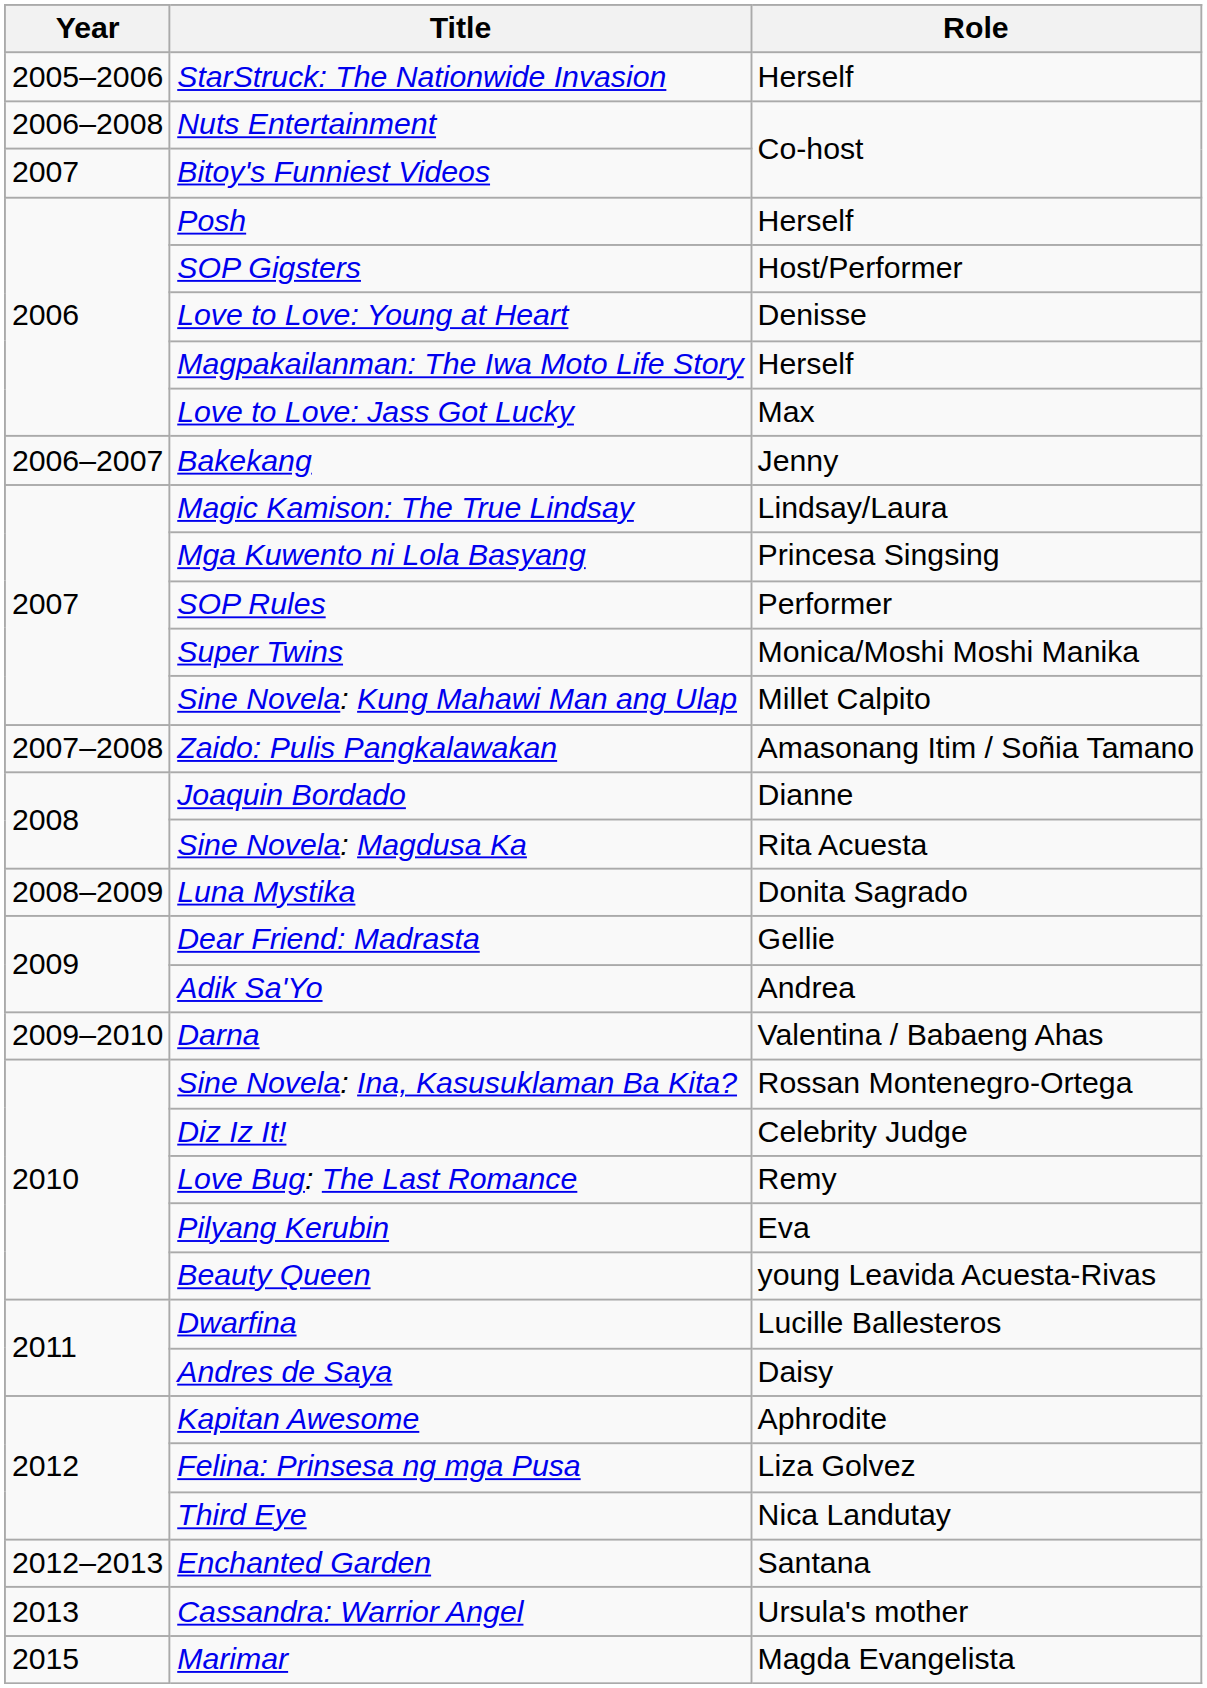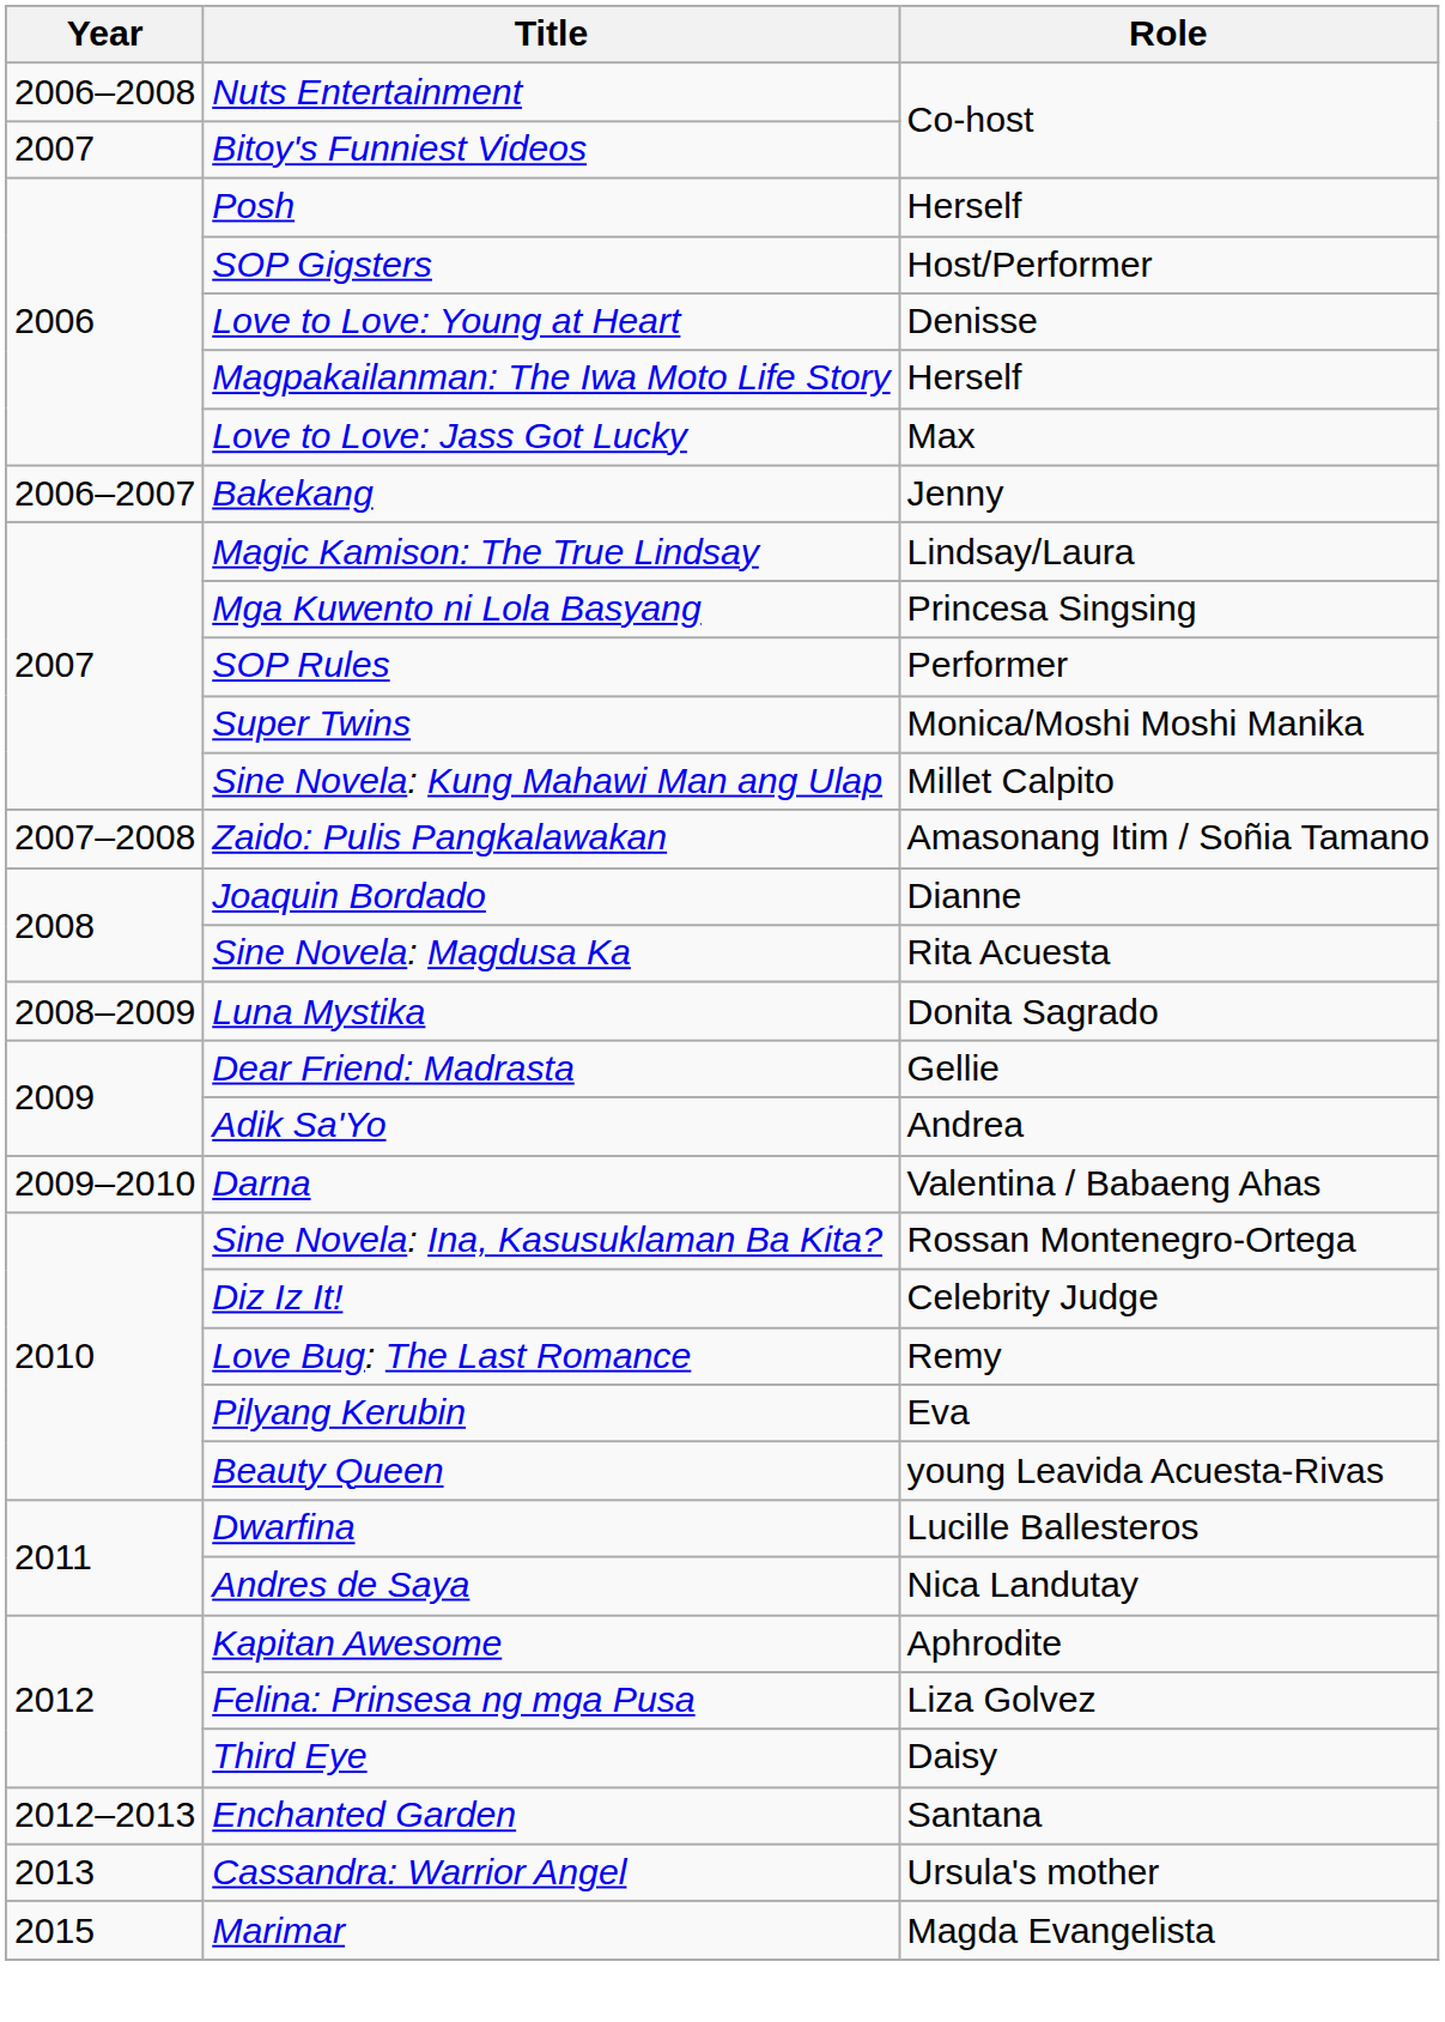- row: 2005–2006 | StarStruck: The Nationwide Invasion | Herself
Andres de Saya | Role: Daisy -> Nica Landutay
Third Eye | Role: Nica Landutay -> Daisy
